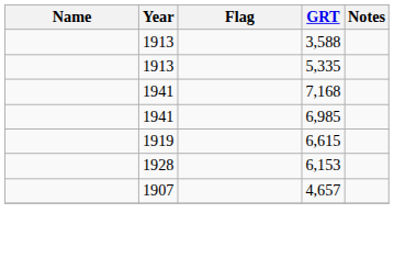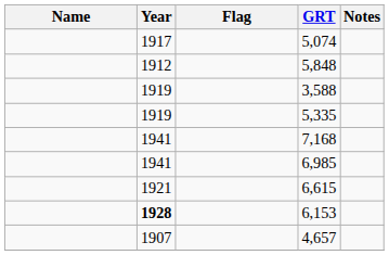+ row: 1917 | 5,074
+ row: 1912 | 5,848
3,588 | Year: 1913 -> 1919
5,335 | Year: 1913 -> 1919
6,615 | Year: 1919 -> 1921
6,153 | Year: normal -> bold
